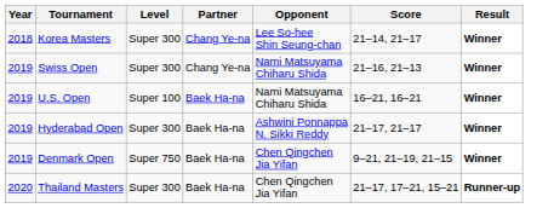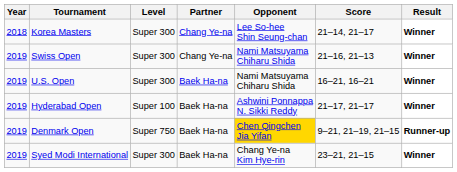U.S. Open | Level: Super 100 -> Super 300
Hyderabad Open | Level: Super 300 -> Super 100
Denmark Open | Opponent: no background -> gold background
Denmark Open | Result: Winner -> Runner-up
+ row: 2019 | Syed Modi International | Super 300 | Baek Ha-na | Chang Ye-na Kim Hye-rin | 23–21, 21–15 | Winner
- row: 2020 | Thailand Masters | Super 300 | Baek Ha-na | Chen Qingchen Jia Yifan | 21–17, 17–21, 15–21 | Runner-up
